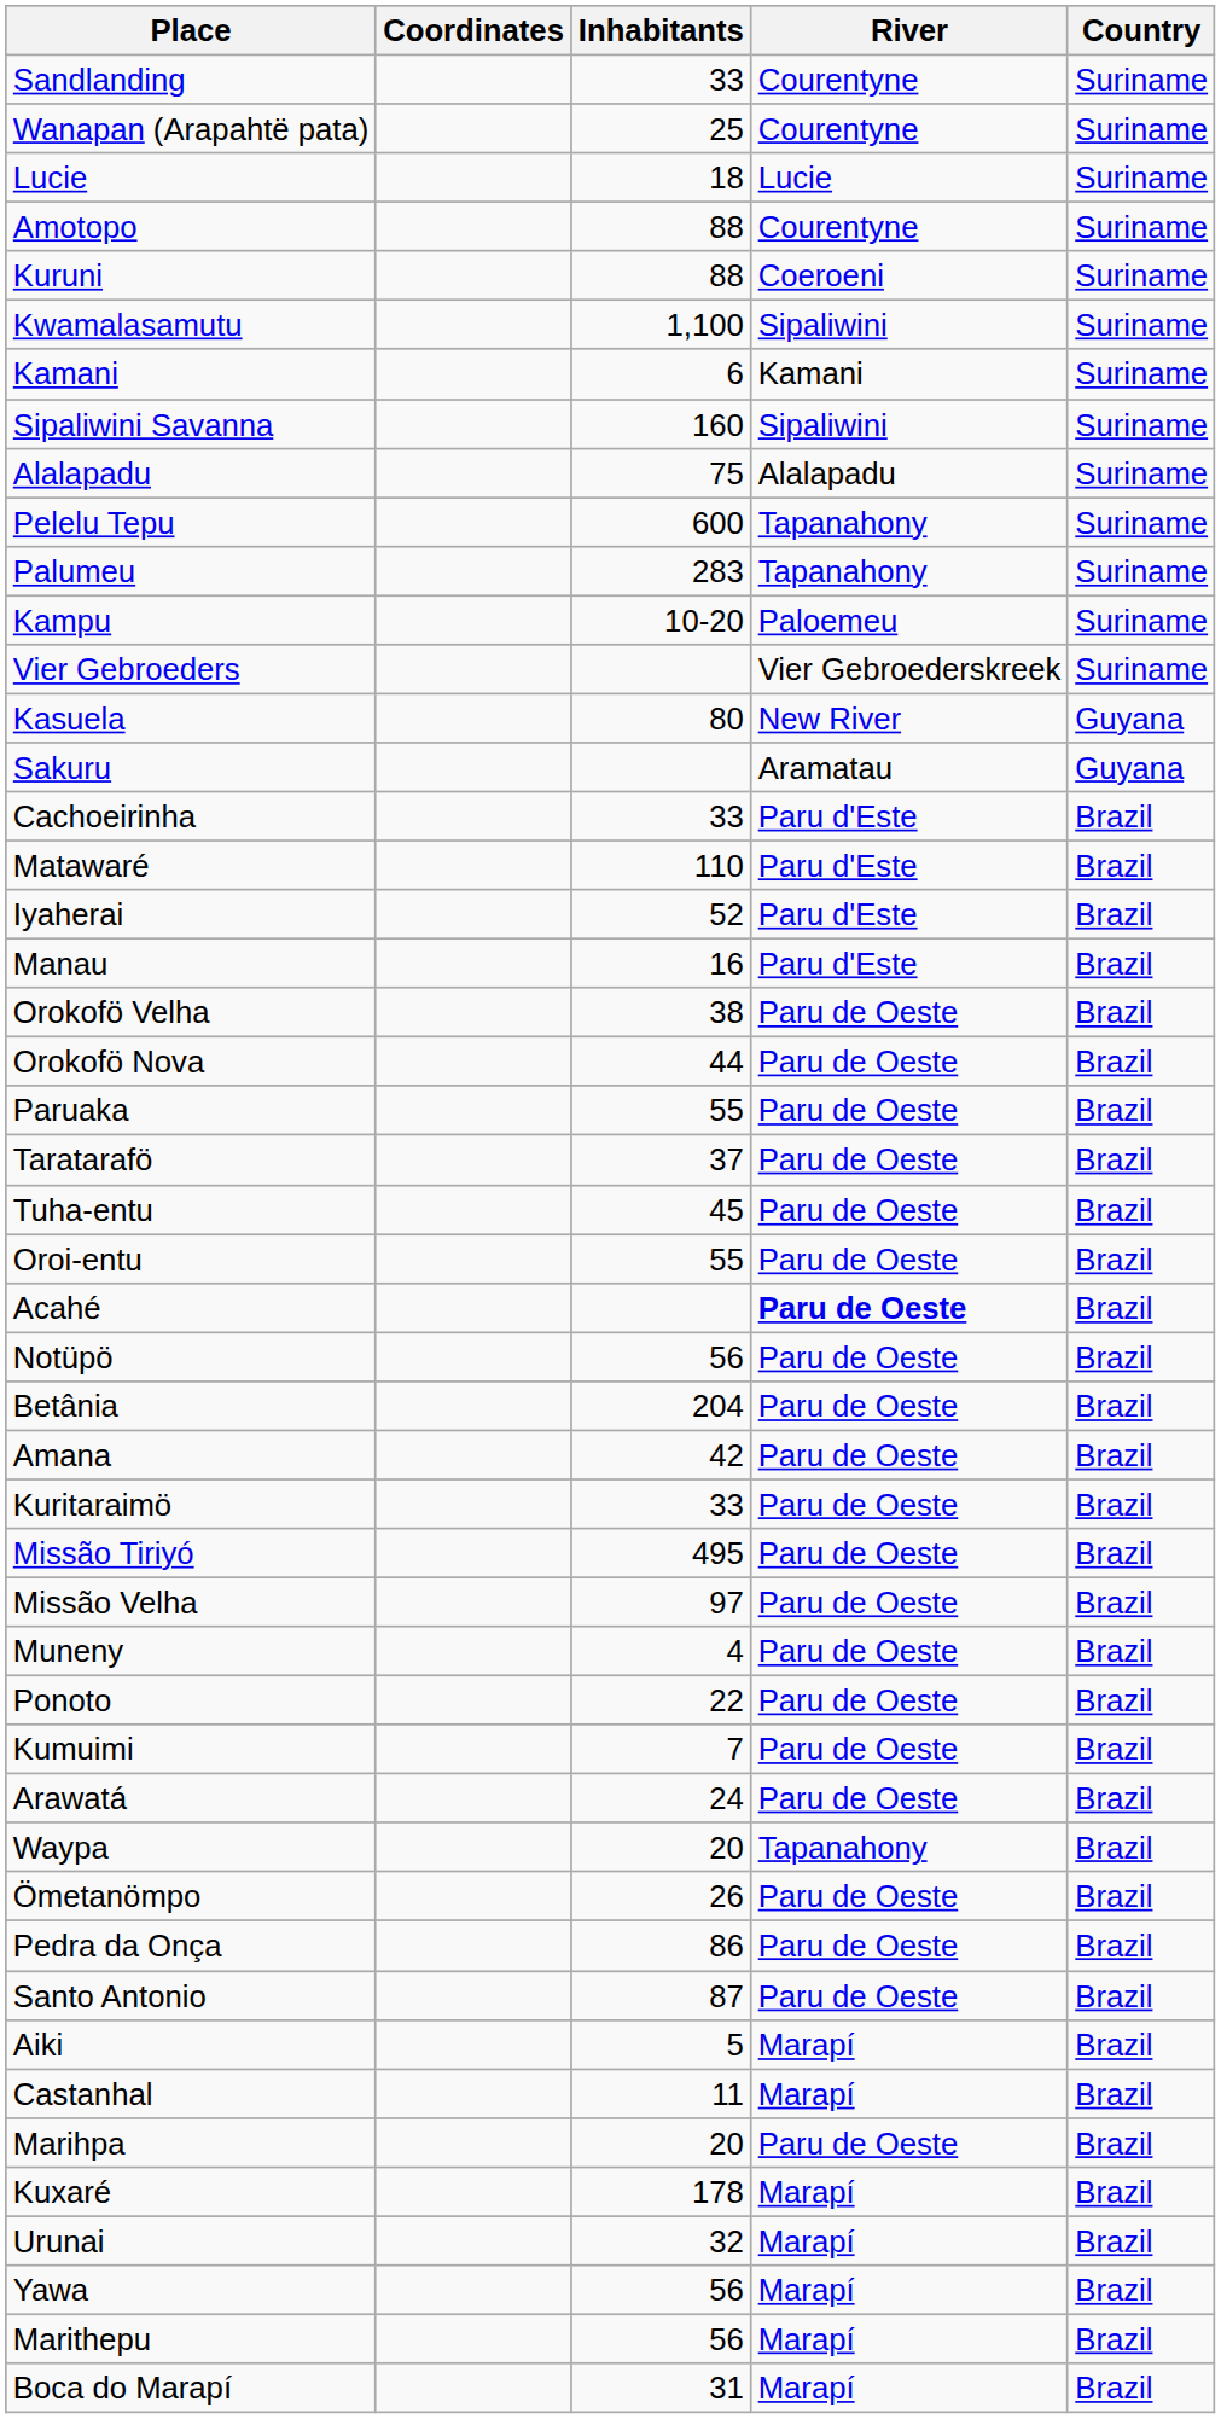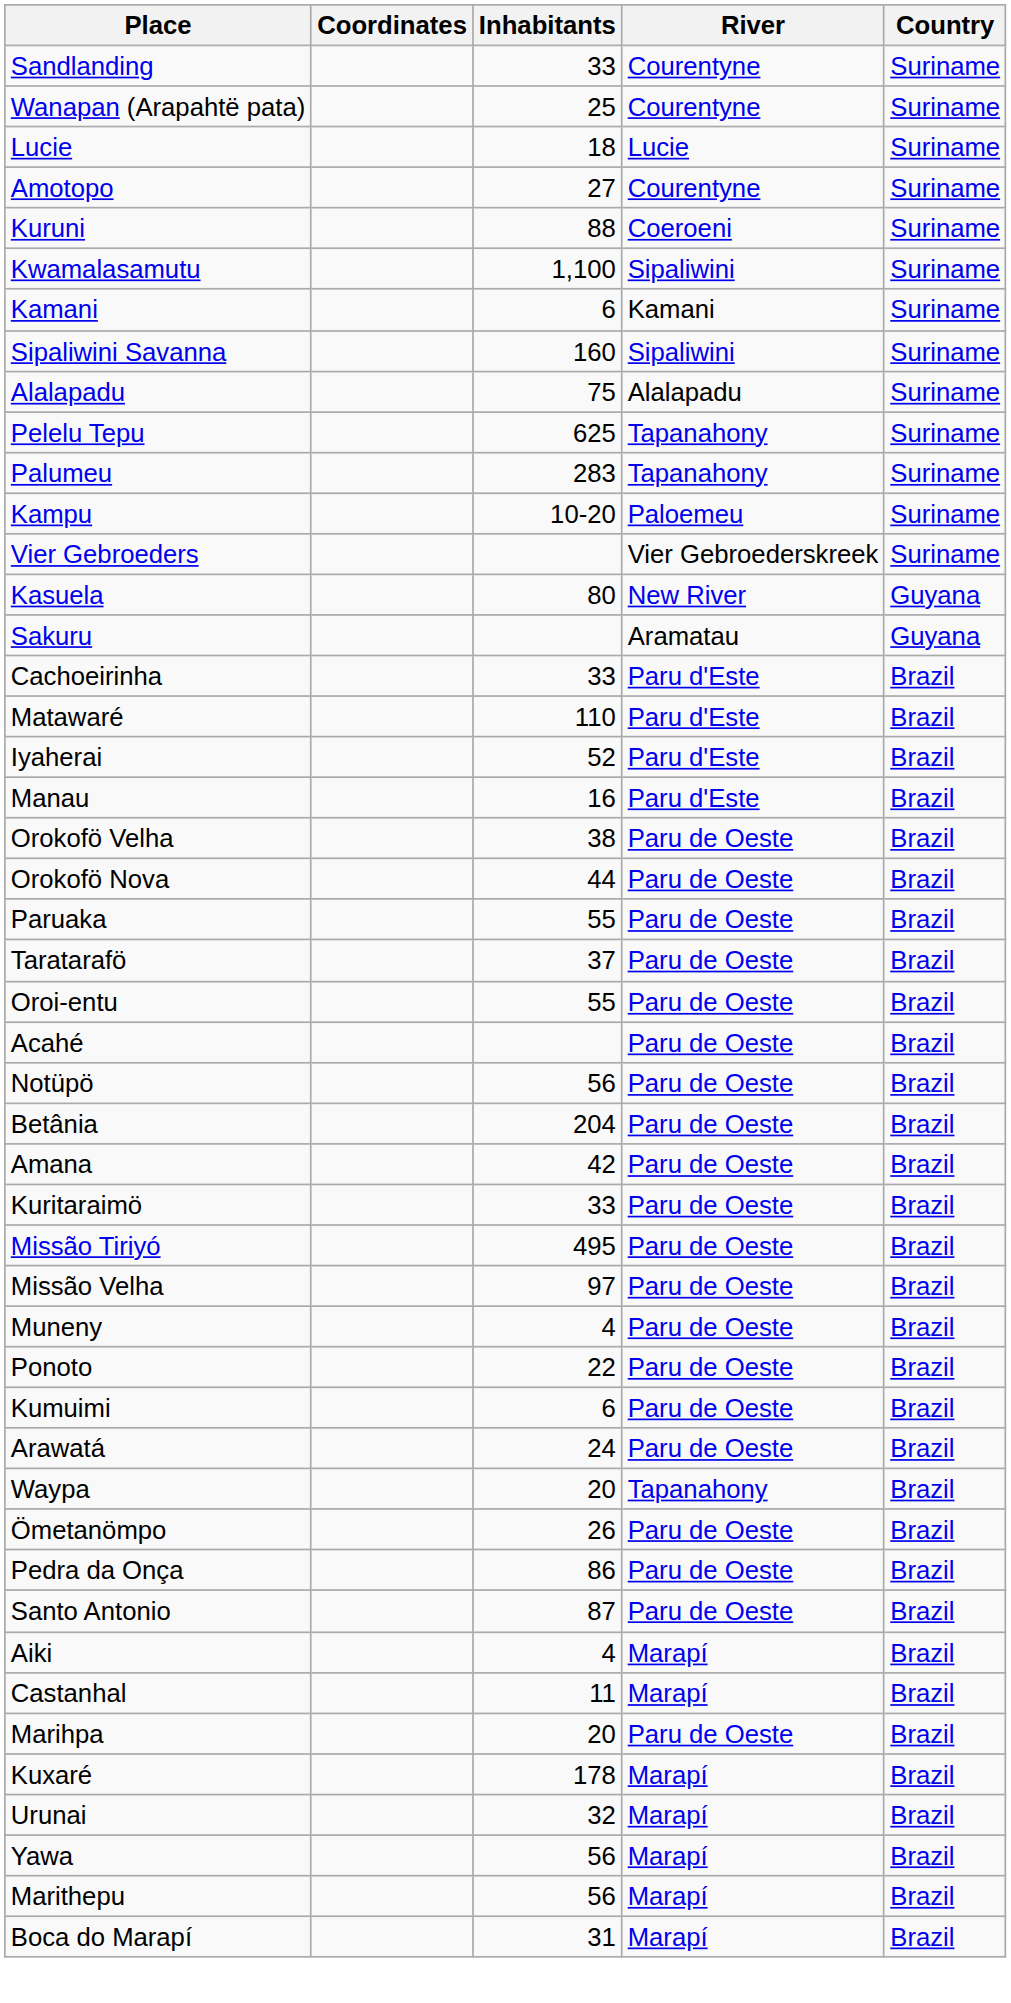Amotopo | Inhabitants: 88 -> 27
Pelelu Tepu | Inhabitants: 600 -> 625
- row: Tuha-entu | 45 | Paru de Oeste | Brazil
Acahé | River: bold -> normal
Kumuimi | Inhabitants: 7 -> 6
Aiki | Inhabitants: 5 -> 4
